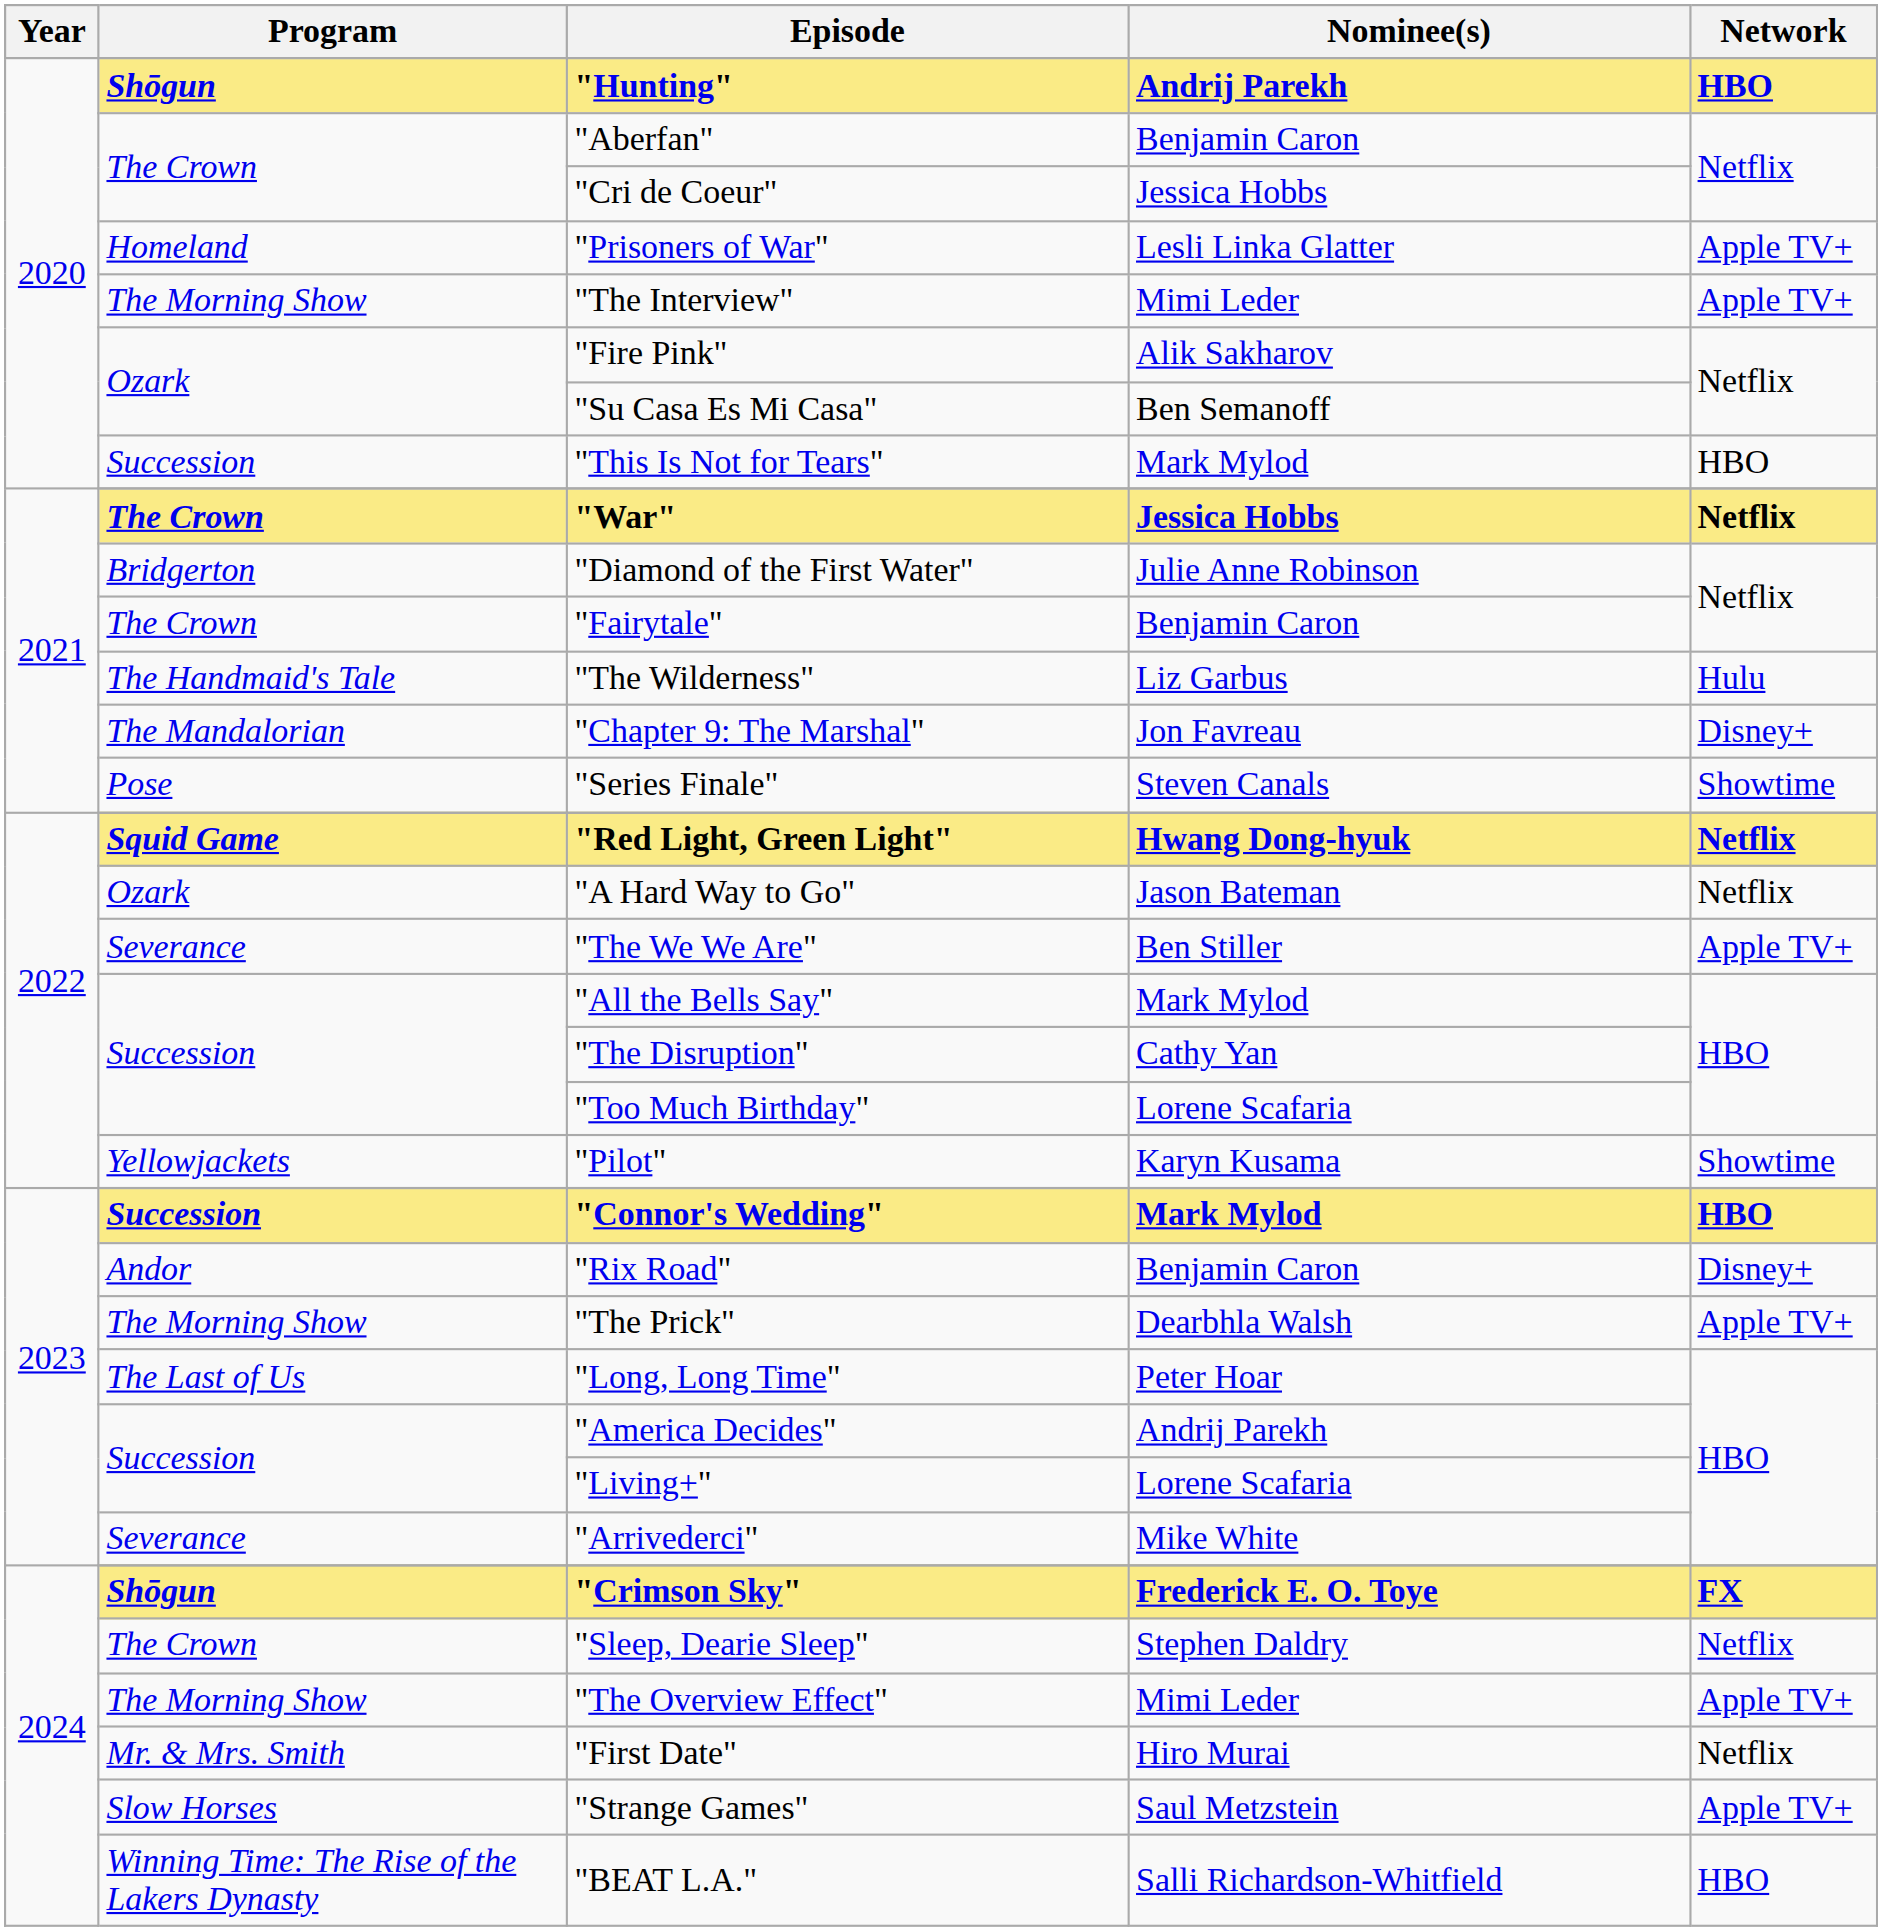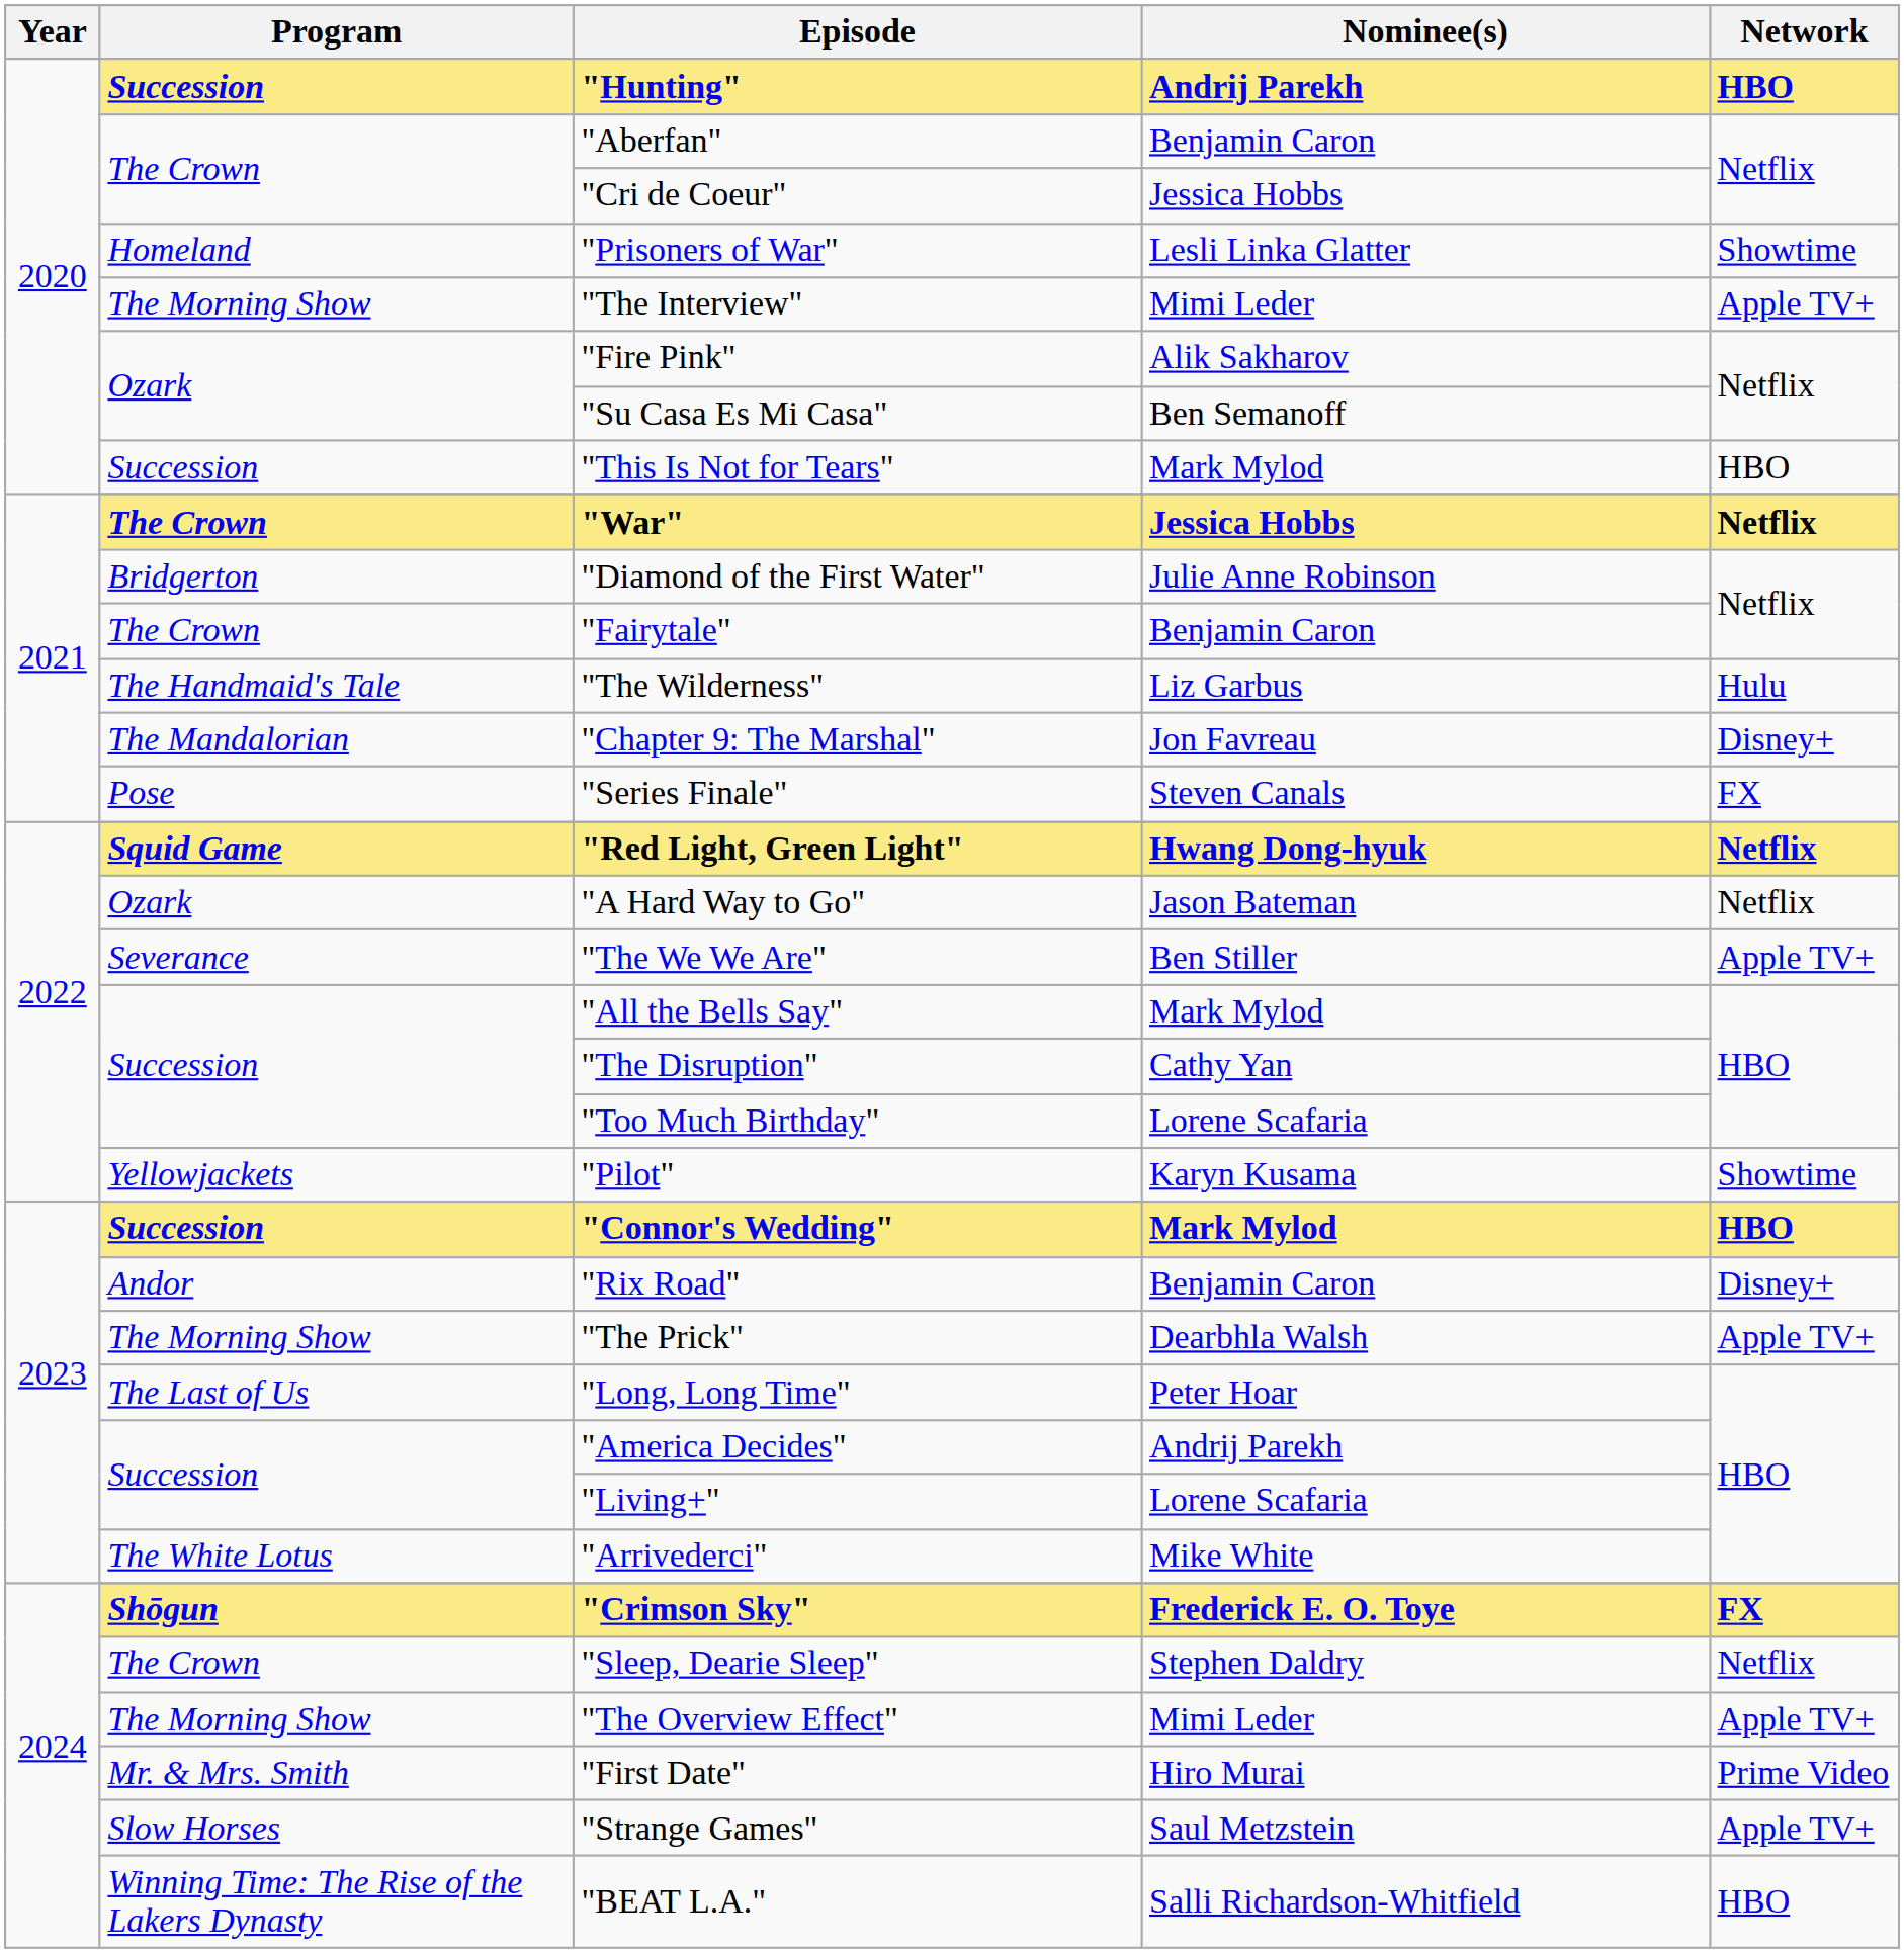"Hunting" | Program: Shōgun -> Succession
"Prisoners of War" | Network: Apple TV+ -> Showtime
"Series Finale" | Network: Showtime -> FX
"Arrivederci" | Program: Severance -> The White Lotus
"First Date" | Network: Netflix -> Prime Video
